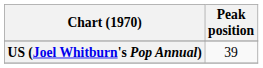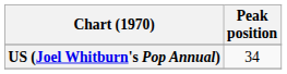US (Joel Whitburn's Pop Annual) | Peak position: 39 -> 34
